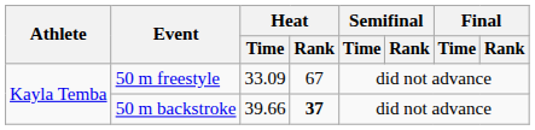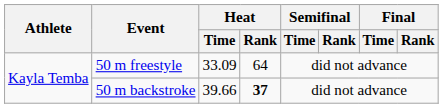50 m freestyle | Heat / Rank: 67 -> 64
